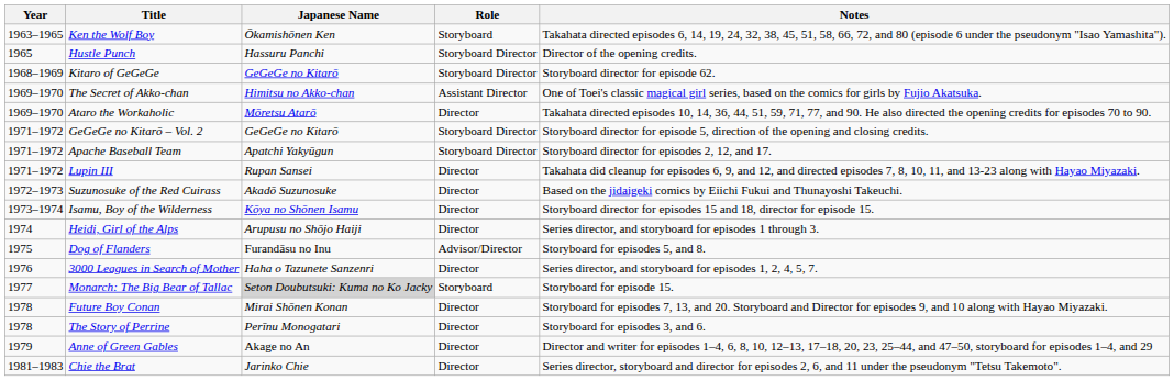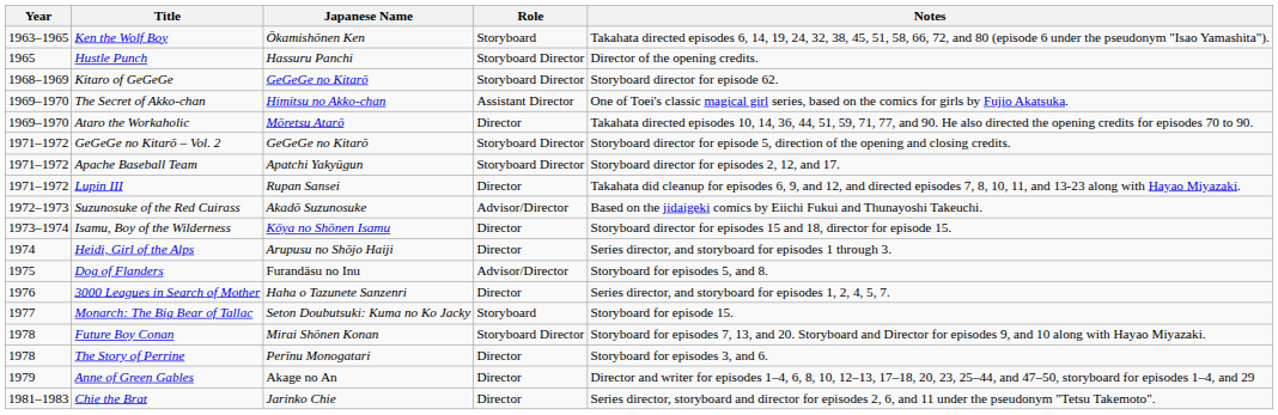Suzunosuke of the Red Cuirass | Role: Director -> Advisor/Director
Monarch: The Big Bear of Tallac | Japanese Name: lightgrey background -> no background
Future Boy Conan | Role: Director -> Storyboard Director
